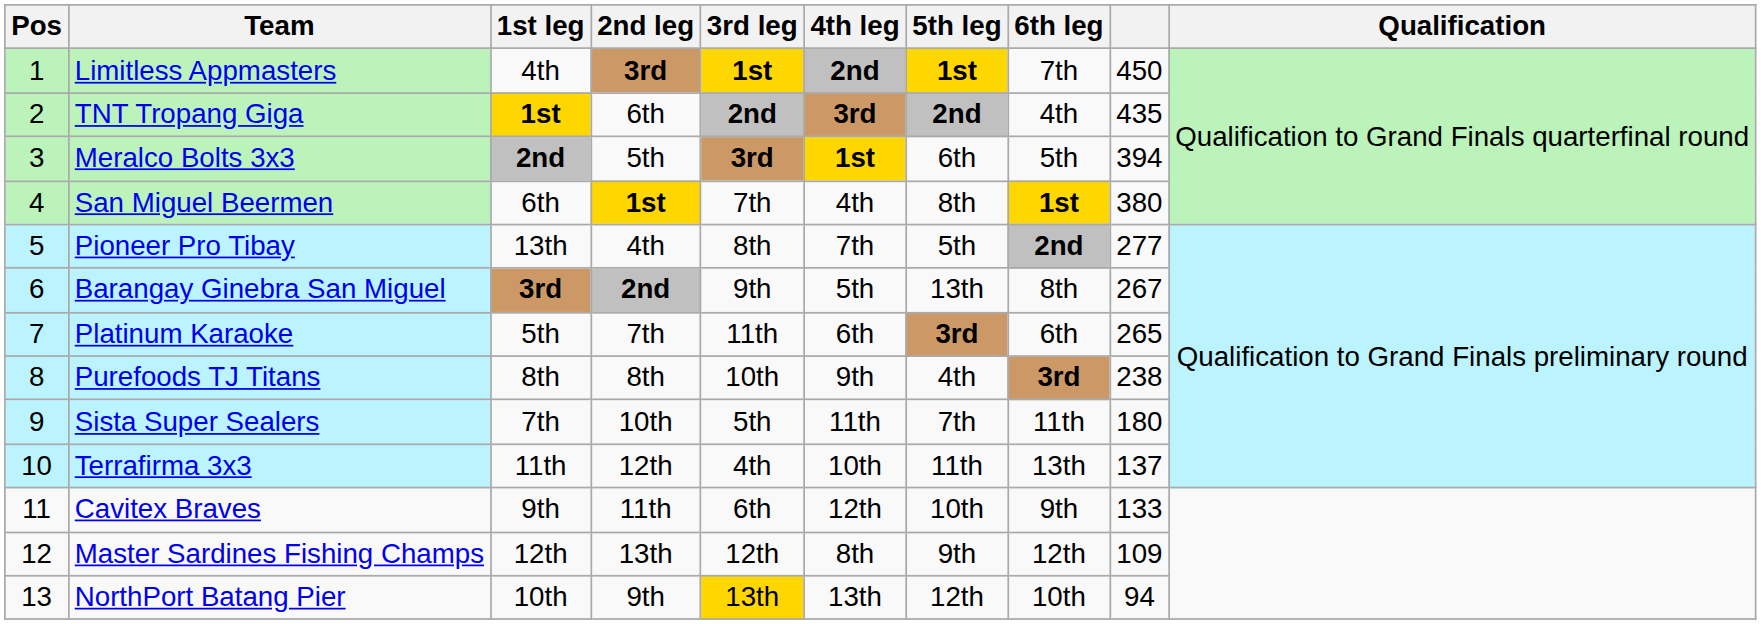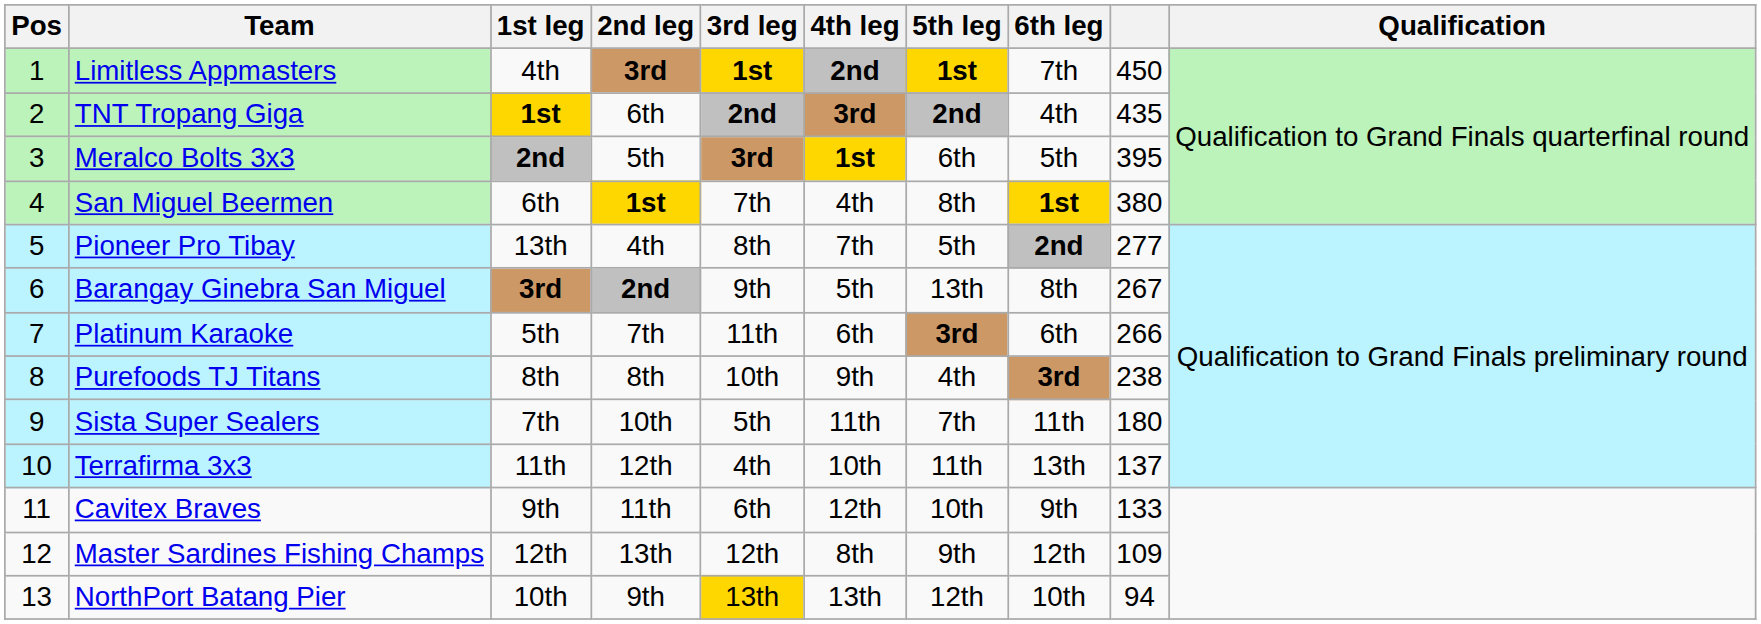Meralco Bolts 3x3 | column 9: 394 -> 395
Platinum Karaoke | column 9: 265 -> 266
